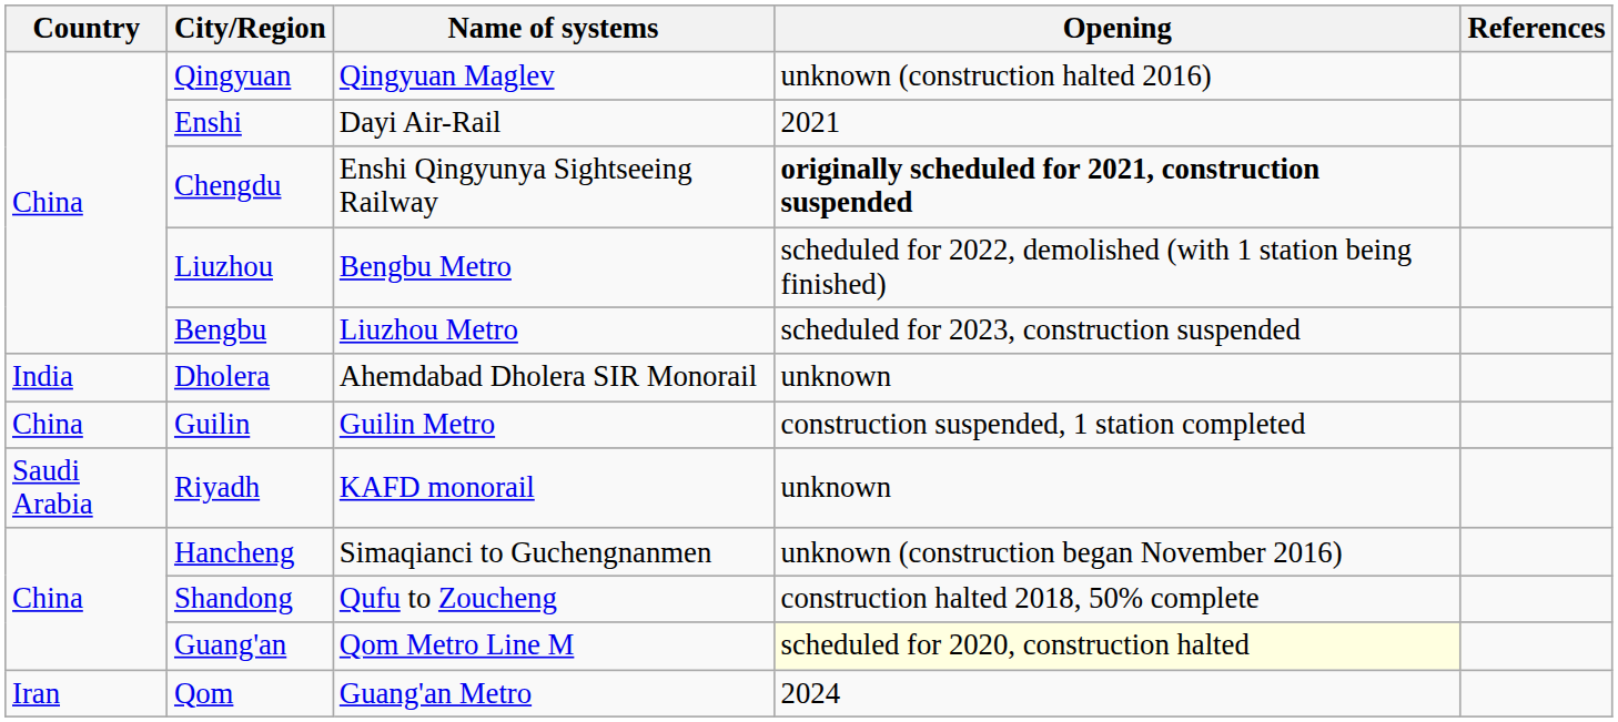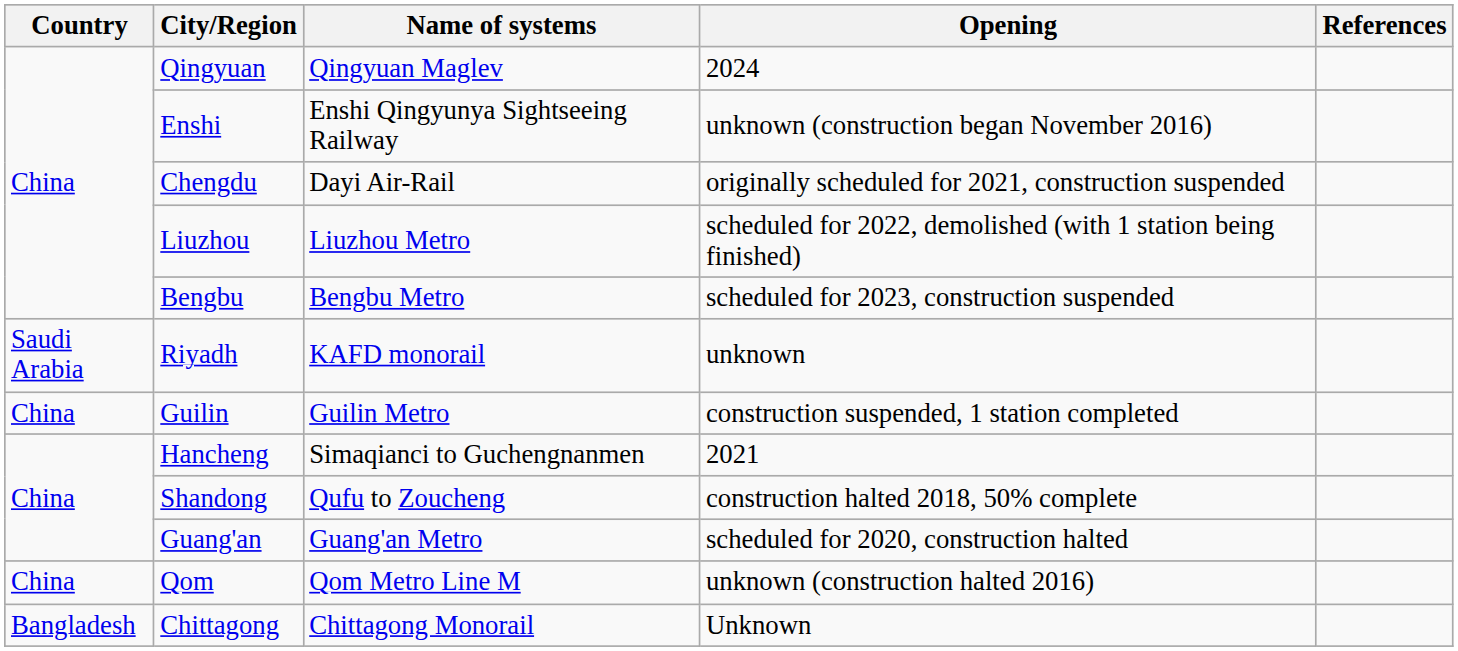Qingyuan | Opening: unknown (construction halted 2016) -> 2024
Enshi | Name of systems: Dayi Air-Rail -> Enshi Qingyunya Sightseeing Railway
Enshi | Opening: 2021 -> unknown (construction began November 2016)
Chengdu | Name of systems: Enshi Qingyunya Sightseeing Railway -> Dayi Air-Rail
Chengdu | Opening: bold -> normal
Liuzhou | Name of systems: Bengbu Metro -> Liuzhou Metro
Bengbu | Name of systems: Liuzhou Metro -> Bengbu Metro
- row: India | Dholera | Ahemdabad Dholera SIR Monorail | unknown
rows swapped: Guilin <-> Riyadh
Hancheng | Opening: unknown (construction began November 2016) -> 2021
Guang'an | Name of systems: Qom Metro Line M -> Guang'an Metro
Guang'an | Opening: lightyellow background -> no background
Qom | Country: Iran -> China
Qom | Name of systems: Guang'an Metro -> Qom Metro Line M
Qom | Opening: 2024 -> unknown (construction halted 2016)
+ row: Bangladesh | Chittagong | Chittagong Monorail | Unknown
